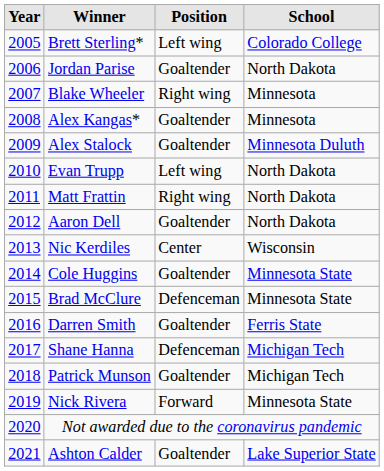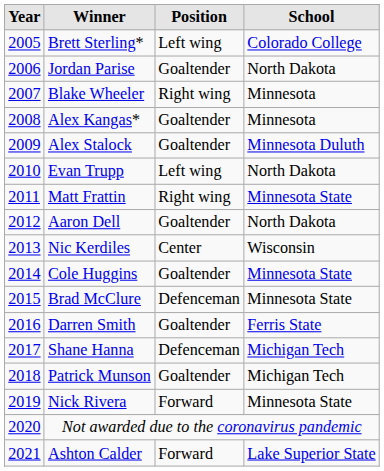Matt Frattin | School: North Dakota -> Minnesota State
Ashton Calder | Position: Goaltender -> Forward
